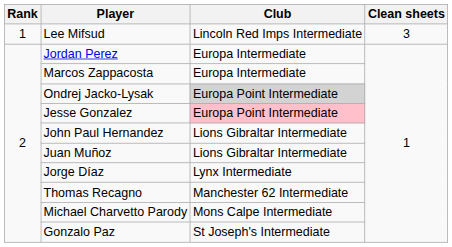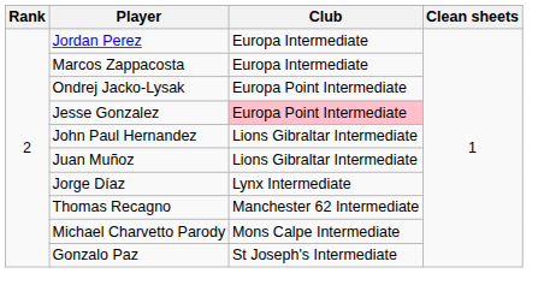- row: 1 | Lee Mifsud | Lincoln Red Imps Intermediate | 3
Ondrej Jacko-Lysak | Club: lightgrey background -> no background
